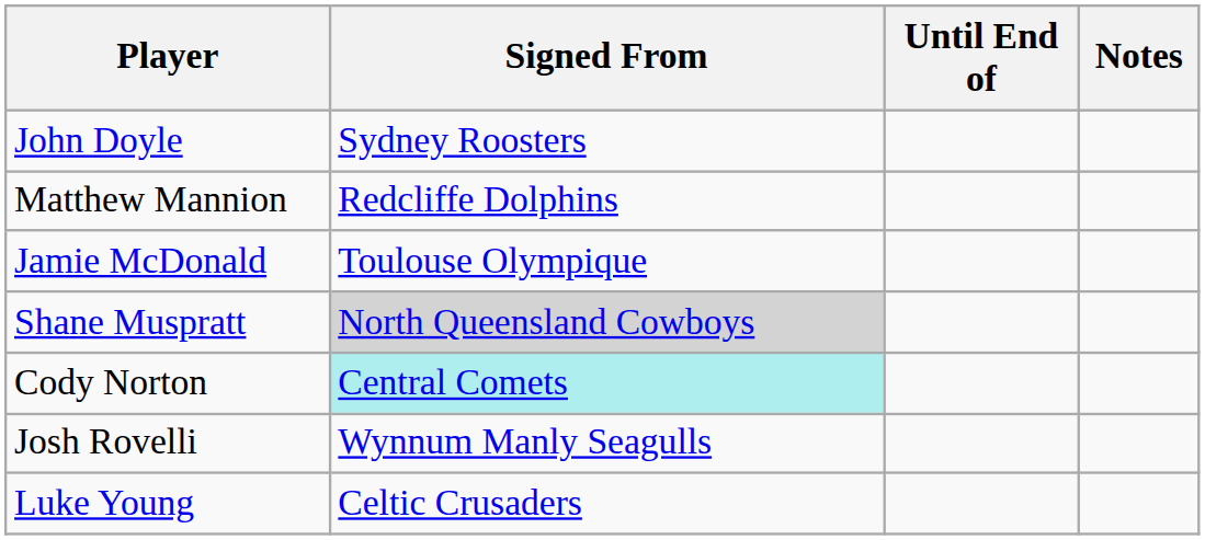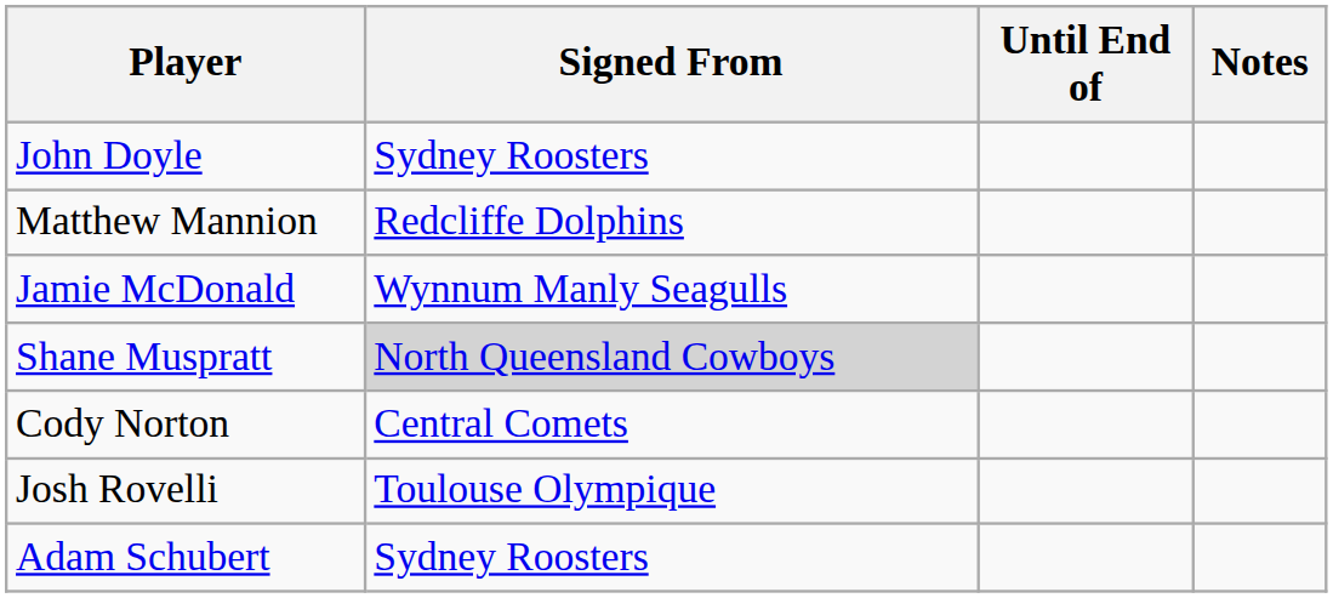Jamie McDonald | Signed From: Toulouse Olympique -> Wynnum Manly Seagulls
Cody Norton | Signed From: paleturquoise background -> no background
Josh Rovelli | Signed From: Wynnum Manly Seagulls -> Toulouse Olympique
+ row: Adam Schubert | Sydney Roosters
- row: Luke Young | Celtic Crusaders
